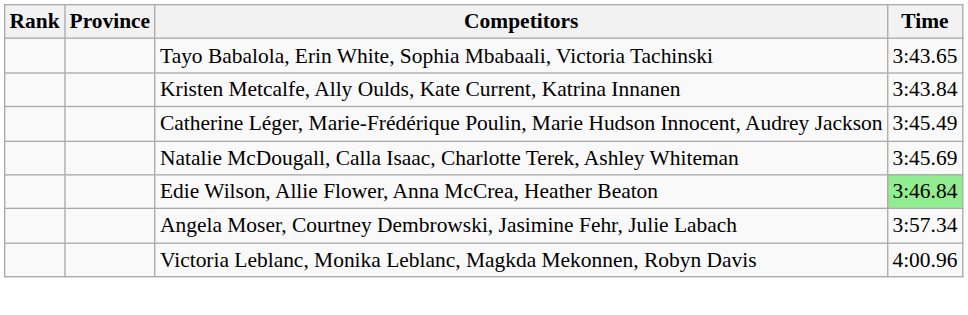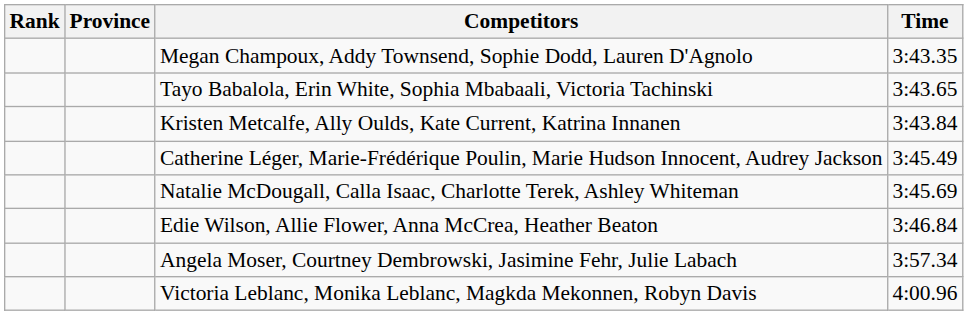+ row: Megan Champoux, Addy Townsend, Sophie Dodd, Lauren D'Agnolo | 3:43.35
Edie Wilson, Allie Flower, Anna McCrea, Heather Beaton | Time: lightgreen background -> no background
